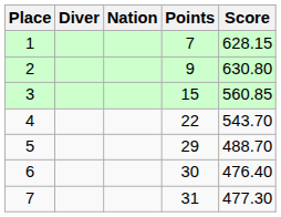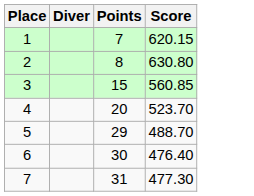- column: Nation
1 | Score: 628.15 -> 620.15
2 | Points: 9 -> 8
4 | Points: 22 -> 20
4 | Score: 543.70 -> 523.70
